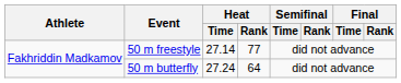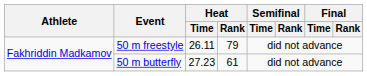50 m freestyle | Heat / Time: 27.14 -> 26.11
50 m freestyle | Heat / Rank: 77 -> 79
50 m butterfly | Heat / Time: 27.24 -> 27.23
50 m butterfly | Heat / Rank: 64 -> 61
